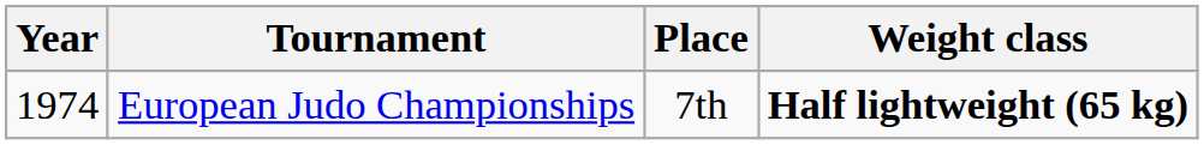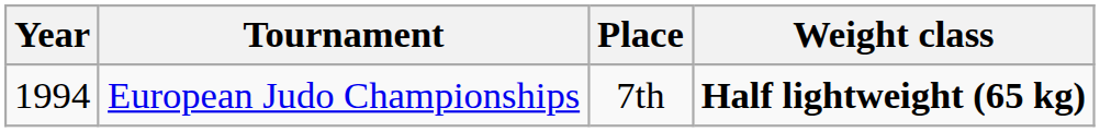European Judo Championships | Year: 1974 -> 1994
